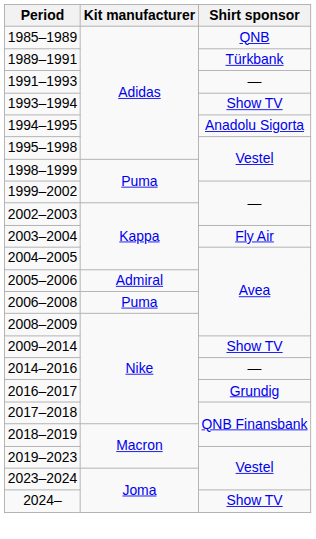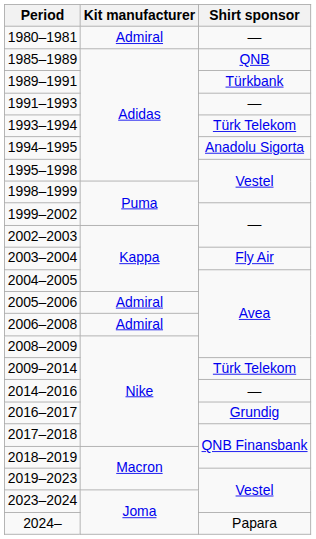+ row: 1980–1981 | Admiral | —
1993–1994 | Shirt sponsor: Show TV -> Türk Telekom
2006–2008 | Kit manufacturer: Puma -> Admiral
2009–2014 | Shirt sponsor: Show TV -> Türk Telekom
2024– | Shirt sponsor: Show TV -> Papara
